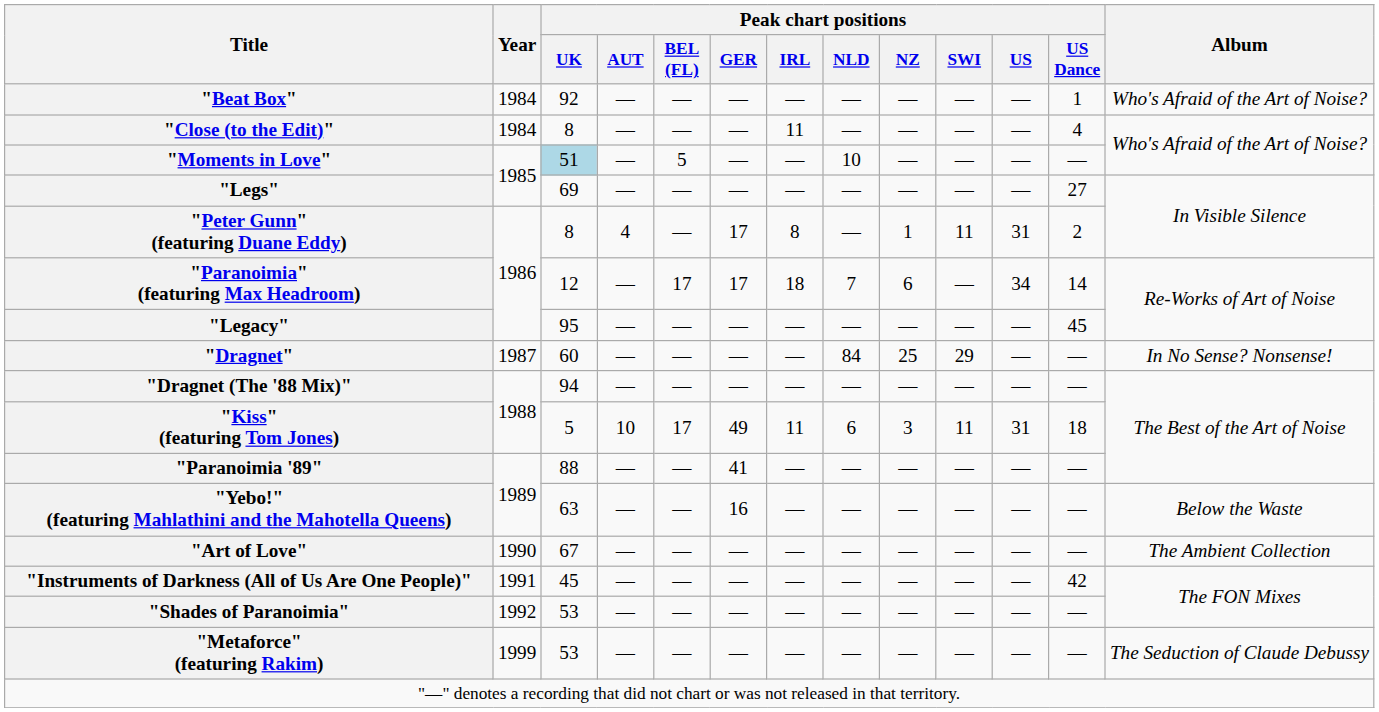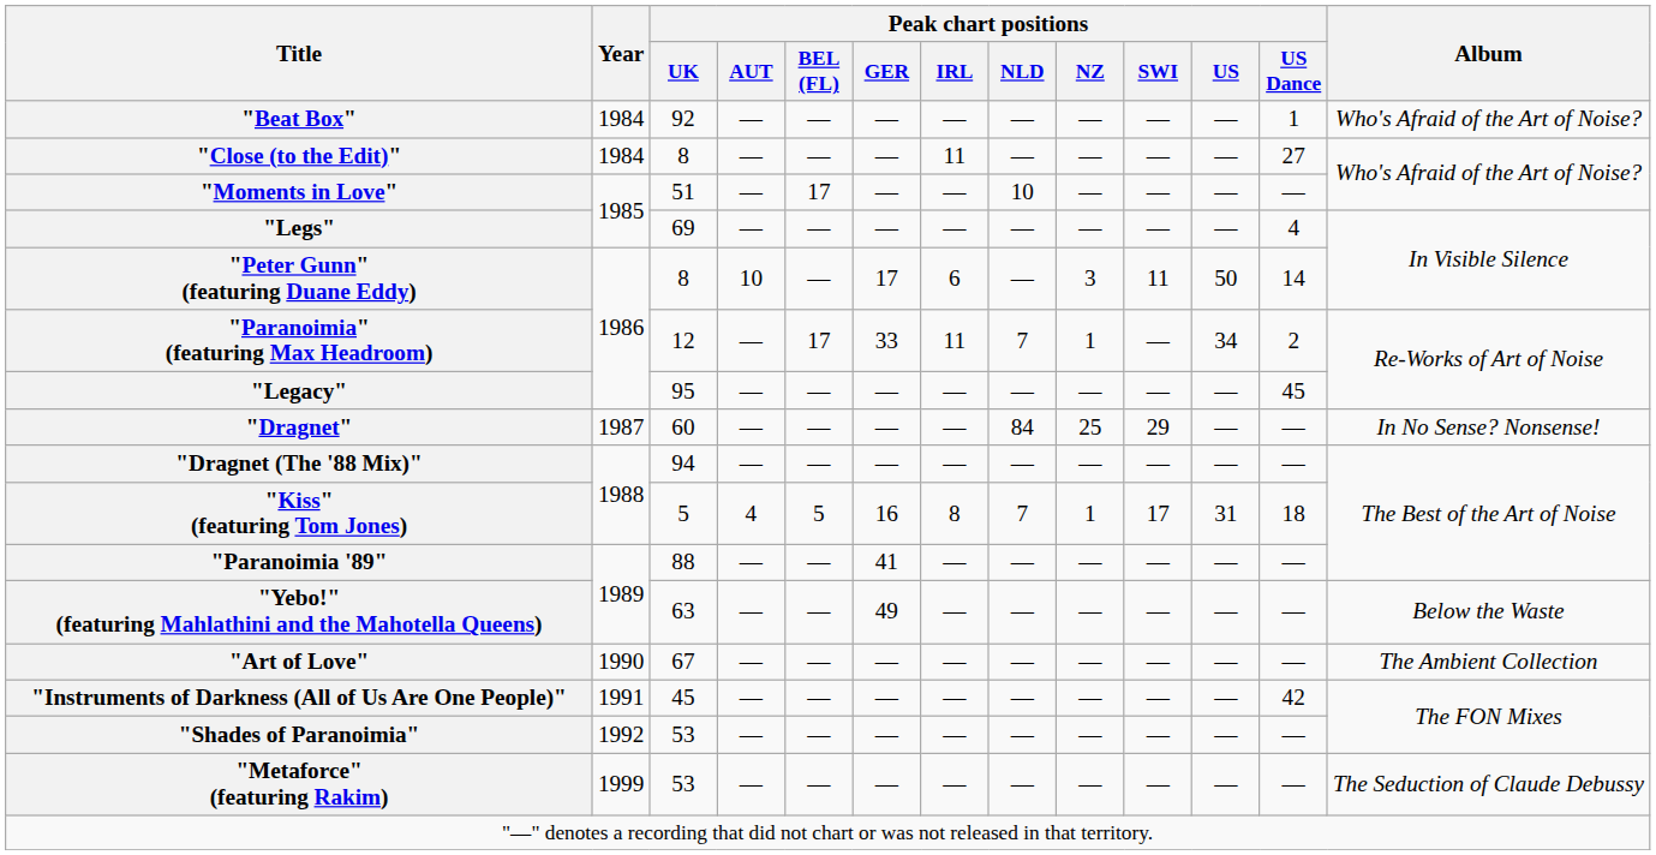"Close (to the Edit)" | Peak chart positions / US Dance: 4 -> 27
"Moments in Love" | Peak chart positions / UK: lightblue background -> no background
"Moments in Love" | Peak chart positions / BEL (FL): 5 -> 17
"Legs" | Peak chart positions / US Dance: 27 -> 4
"Peter Gunn" (featuring Duane Eddy) | Peak chart positions / AUT: 4 -> 10
"Peter Gunn" (featuring Duane Eddy) | Peak chart positions / IRL: 8 -> 6
"Peter Gunn" (featuring Duane Eddy) | Peak chart positions / NZ: 1 -> 3
"Peter Gunn" (featuring Duane Eddy) | Peak chart positions / US: 31 -> 50
"Peter Gunn" (featuring Duane Eddy) | Peak chart positions / US Dance: 2 -> 14
"Paranoimia" (featuring Max Headroom) | Peak chart positions / GER: 17 -> 33
"Paranoimia" (featuring Max Headroom) | Peak chart positions / IRL: 18 -> 11
"Paranoimia" (featuring Max Headroom) | Peak chart positions / NZ: 6 -> 1
"Paranoimia" (featuring Max Headroom) | Peak chart positions / US Dance: 14 -> 2
"Kiss" (featuring Tom Jones) | Peak chart positions / AUT: 10 -> 4
"Kiss" (featuring Tom Jones) | Peak chart positions / BEL (FL): 17 -> 5
"Kiss" (featuring Tom Jones) | Peak chart positions / GER: 49 -> 16
"Kiss" (featuring Tom Jones) | Peak chart positions / IRL: 11 -> 8
"Kiss" (featuring Tom Jones) | Peak chart positions / NLD: 6 -> 7
"Kiss" (featuring Tom Jones) | Peak chart positions / NZ: 3 -> 1
"Kiss" (featuring Tom Jones) | Peak chart positions / SWI: 11 -> 17
"Yebo!" (featuring Mahlathini and the Mahotella Queens) | Peak chart positions / GER: 16 -> 49
